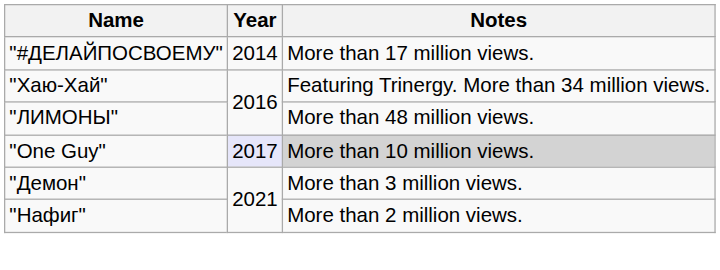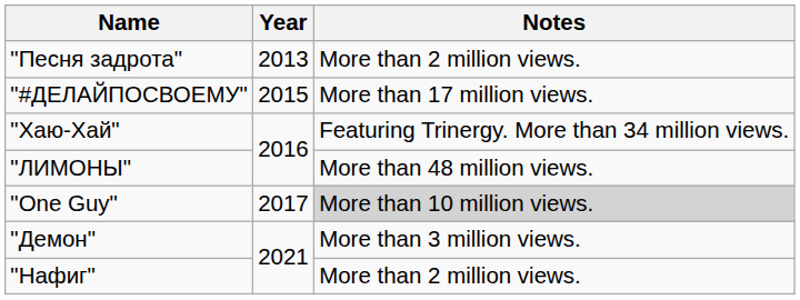+ row: "Песня задрота" | 2013 | More than 2 million views.
"#ДЕЛАЙПОСВОЕМУ" | Year: 2014 -> 2015
"One Guy" | Year: lavender background -> no background
